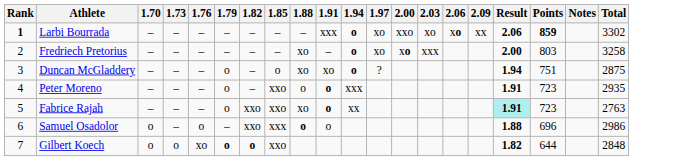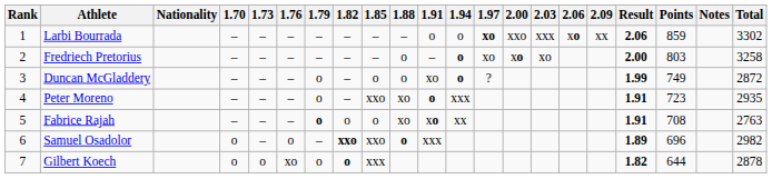+ column: Nationality
Larbi Bourrada | Rank: bold -> normal
Larbi Bourrada | 1.91: xxx -> o
Larbi Bourrada | 1.94: bold -> normal
Larbi Bourrada | 1.97: normal -> bold
Larbi Bourrada | 2.03: xo -> xxx
Larbi Bourrada | Points: bold -> normal
Fredriech Pretorius | 1.88: xo -> o
Fredriech Pretorius | 2.03: xxx -> xo
Duncan McGladdery | 1.88: xo -> o
Duncan McGladdery | Result: 1.94 -> 1.99
Duncan McGladdery | Points: 751 -> 749
Duncan McGladdery | Total: 2875 -> 2872
Peter Moreno | 1.88: o -> xo
Fabrice Rajah | 1.79: normal -> bold
Fabrice Rajah | 1.82: xxo -> o
Fabrice Rajah | 1.85: xxo -> o
Fabrice Rajah | 1.91: o -> xo
Fabrice Rajah | Result: paleturquoise background -> no background
Fabrice Rajah | Points: 723 -> 708
Samuel Osadolor | 1.82: normal -> bold
Samuel Osadolor | 1.85: xxx -> xxo
Samuel Osadolor | 1.91: o -> xxx
Samuel Osadolor | Result: 1.88 -> 1.89
Samuel Osadolor | Total: 2986 -> 2982
Gilbert Koech | 1.79: bold -> normal
Gilbert Koech | 1.85: xxo -> xxx
Gilbert Koech | Total: 2848 -> 2878
